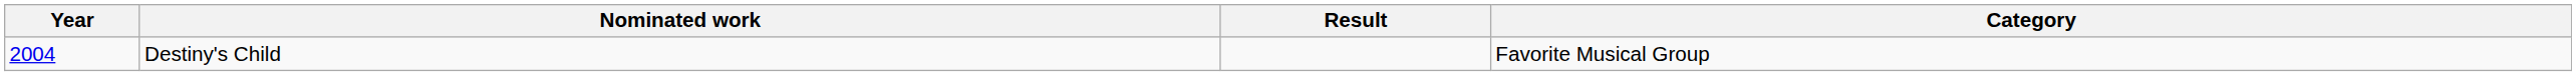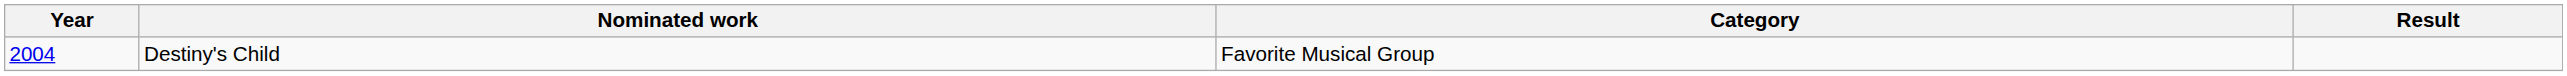columns swapped: Category <-> Result
